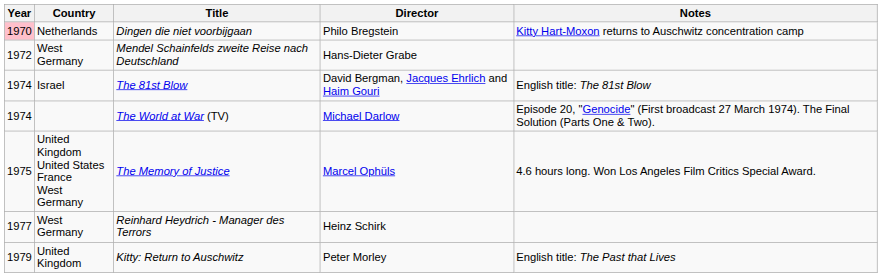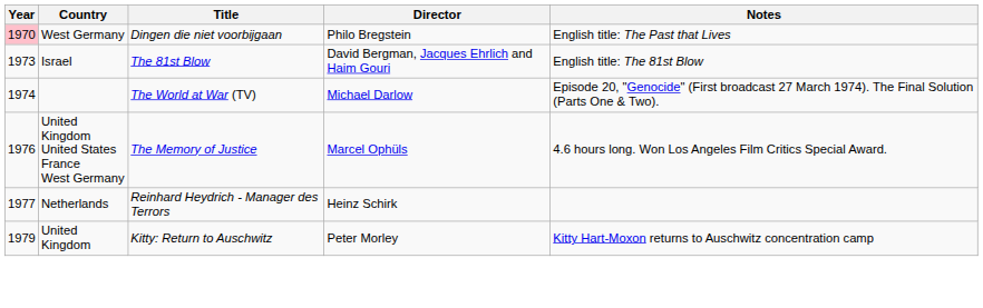Dingen die niet voorbijgaan | Country: Netherlands -> West Germany
Dingen die niet voorbijgaan | Notes: Kitty Hart-Moxon returns to Auschwitz concentration camp -> English title: The Past that Lives
- row: 1972 | West Germany | Mendel Schainfelds zweite Reise nach Deutschland | Hans-Dieter Grabe
The 81st Blow | Year: 1974 -> 1973
The Memory of Justice | Year: 1975 -> 1976
Reinhard Heydrich - Manager des Terrors | Country: West Germany -> Netherlands
Kitty: Return to Auschwitz | Notes: English title: The Past that Lives -> Kitty Hart-Moxon returns to Auschwitz concentration camp
